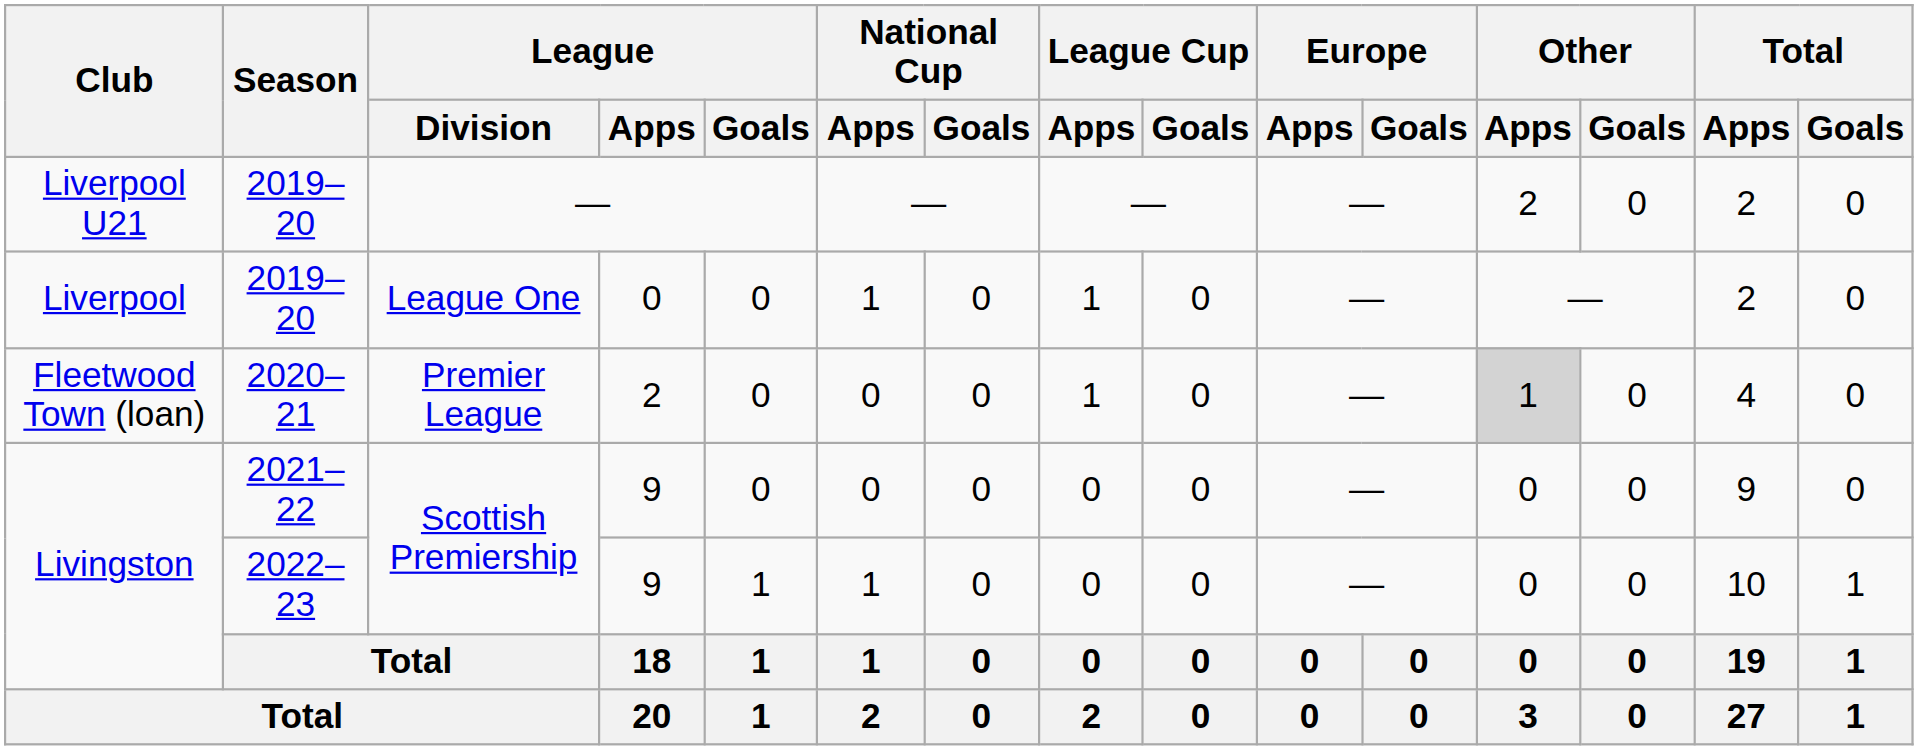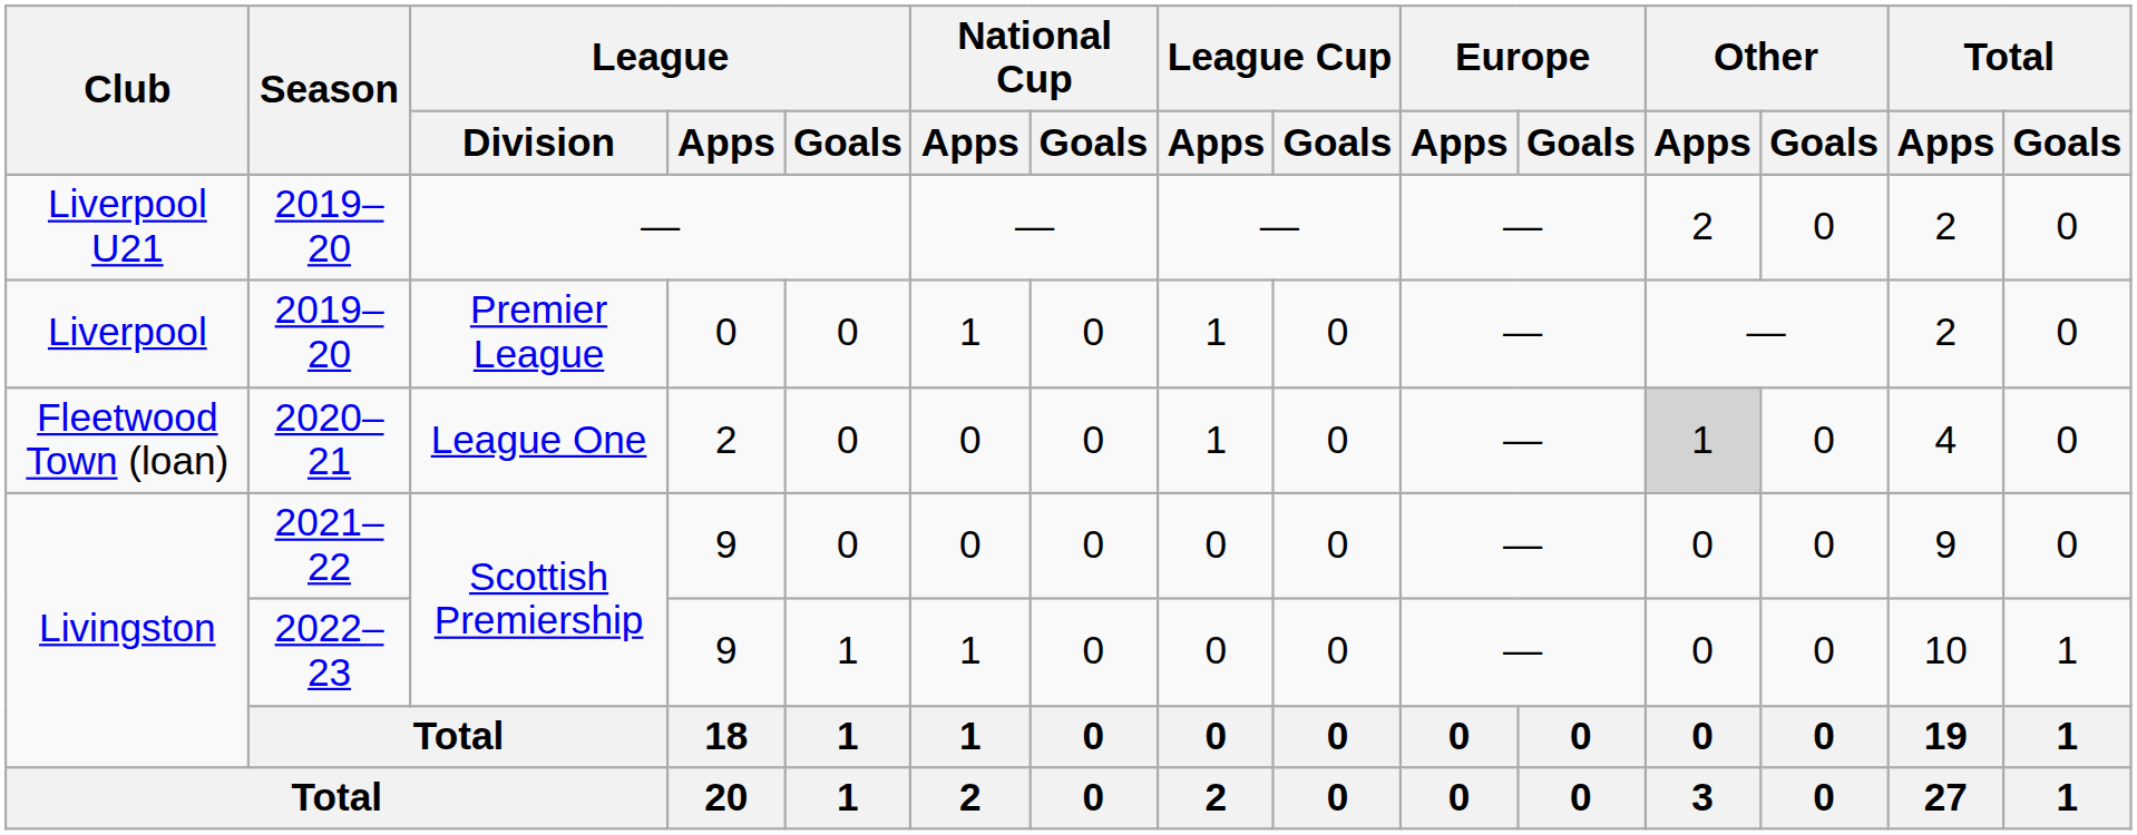Liverpool | League / Division: League One -> Premier League
Fleetwood Town (loan) | League / Division: Premier League -> League One
